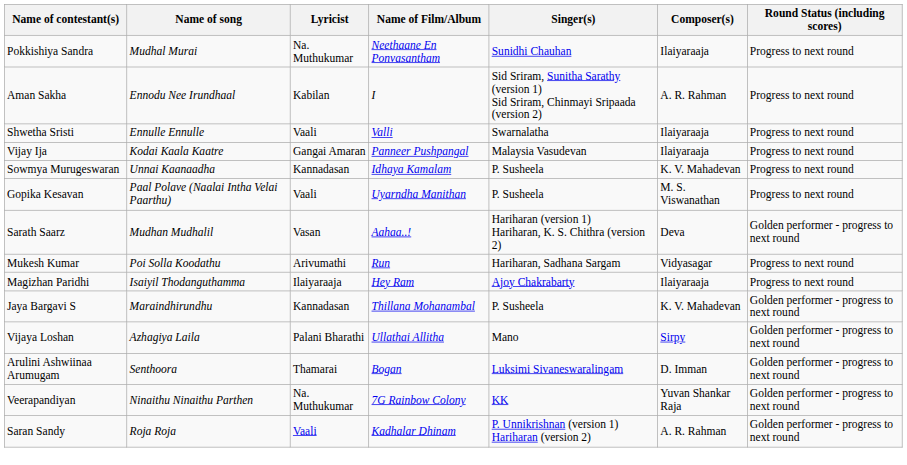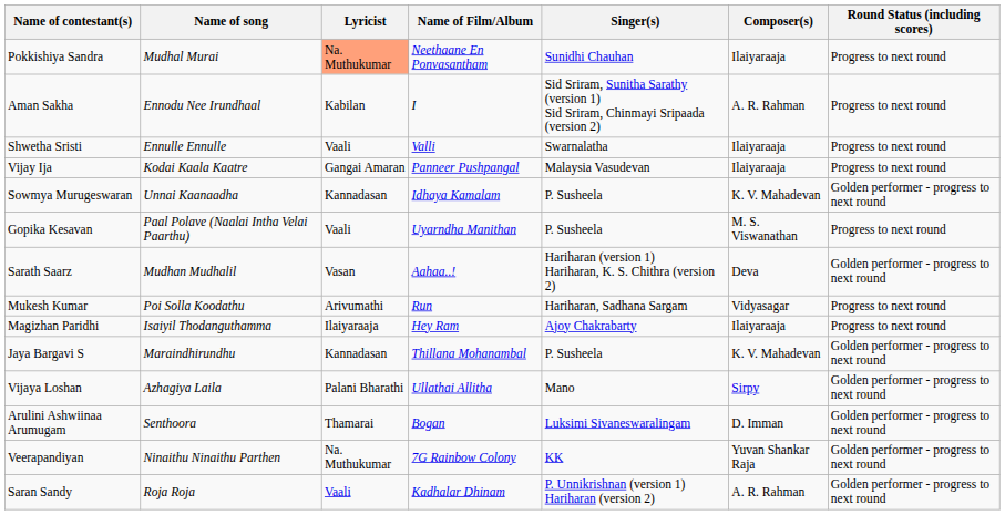Pokkishiya Sandra | Lyricist: no background -> lightsalmon background
Sowmya Murugeswaran | Round Status (including scores): Progress to next round -> Golden performer - progress to next round
